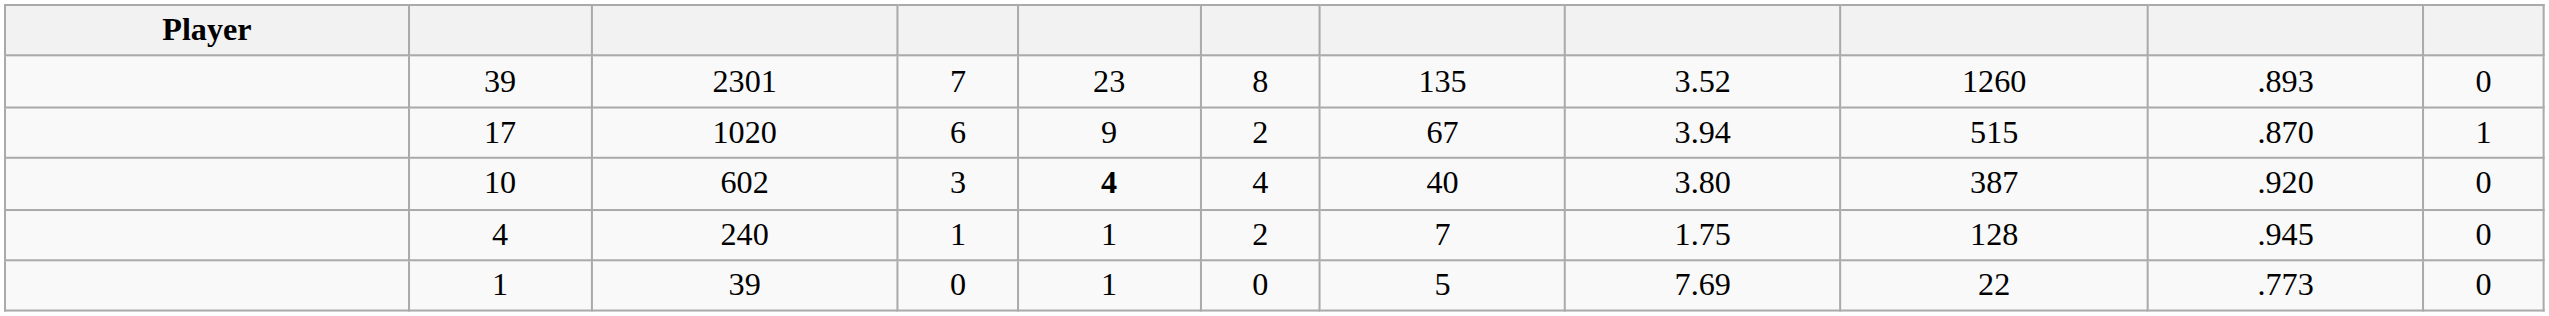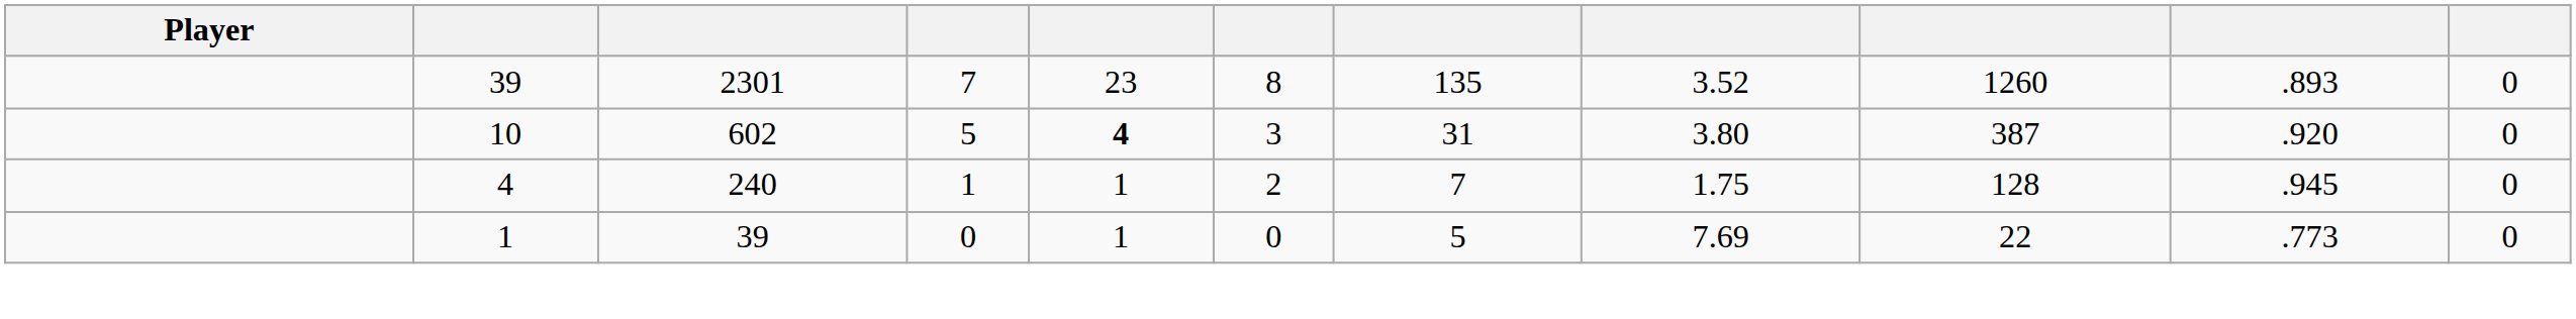- row: 17 | 1020 | 6 | 9 | 2 | 67 | 3.94 | 515 | .870 | 1
10 | column 4: 3 -> 5
10 | column 6: 4 -> 3
10 | column 7: 40 -> 31
